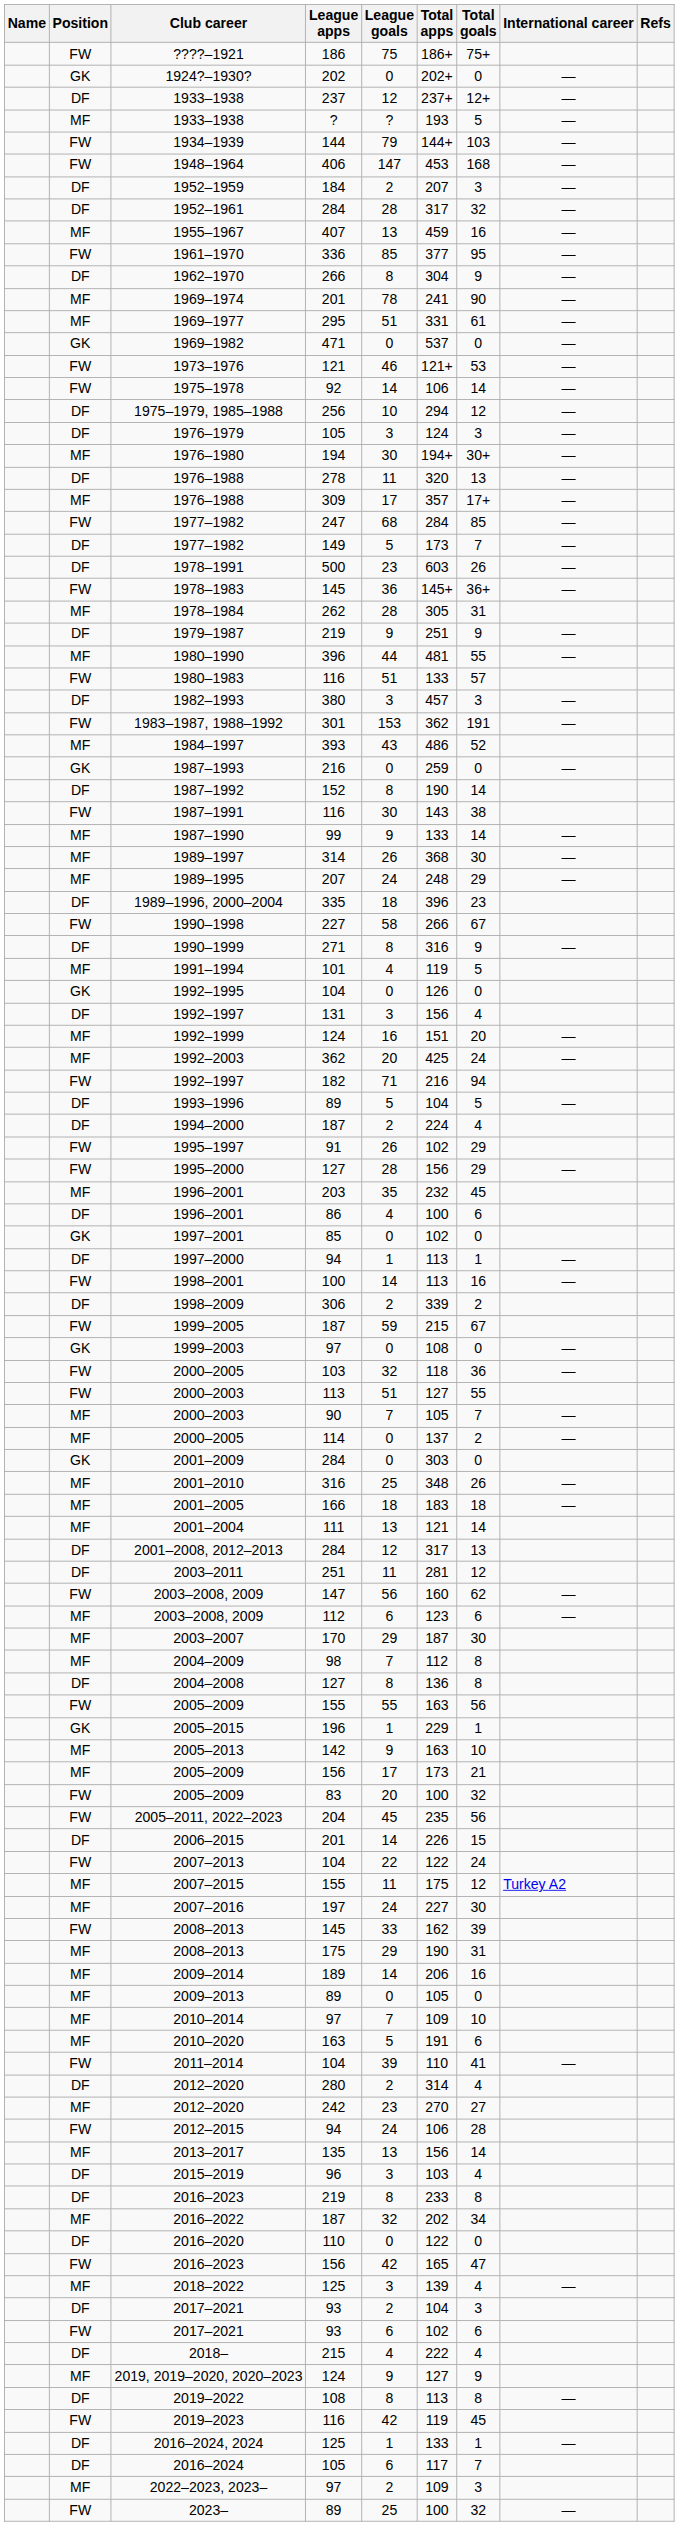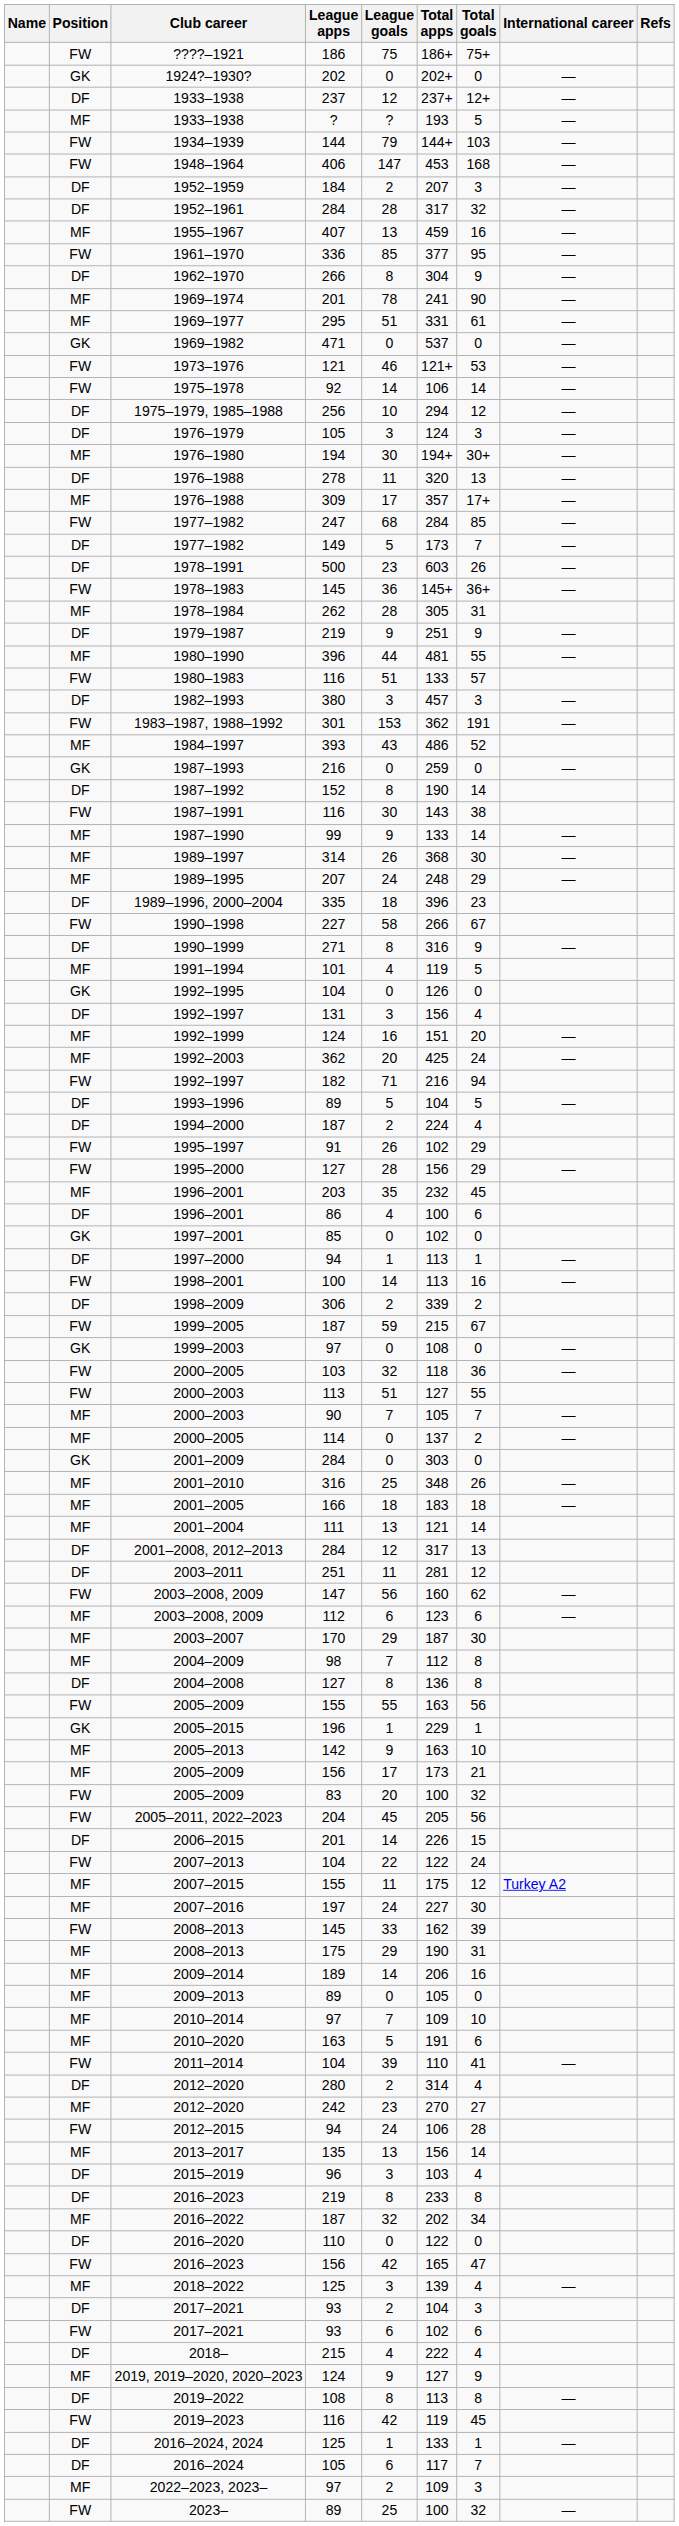2005–2011, 2022–2023 | Total apps: 235 -> 205
